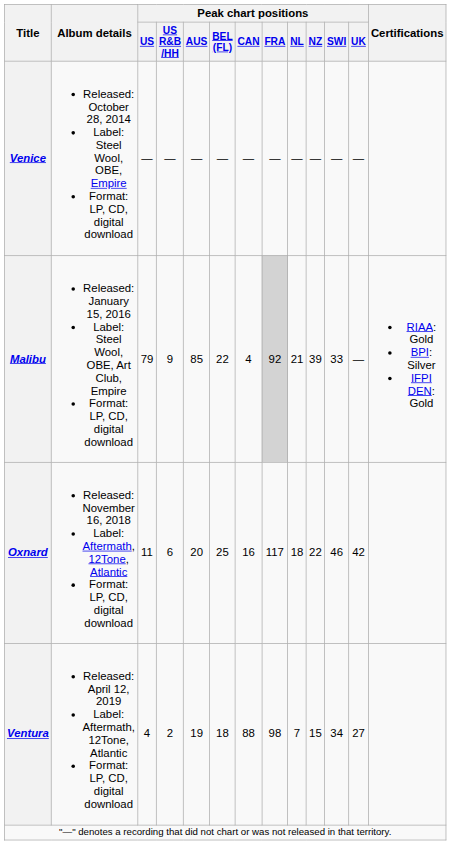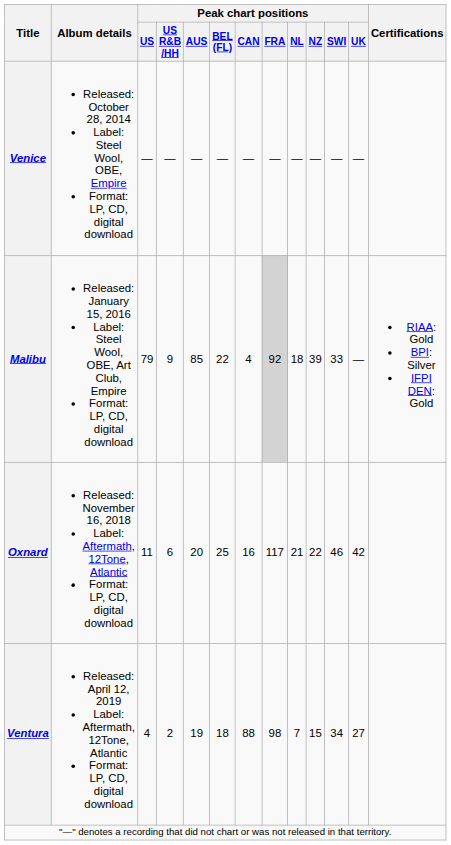Malibu | Peak chart positions / NL: 21 -> 18
Oxnard | Peak chart positions / NL: 18 -> 21
